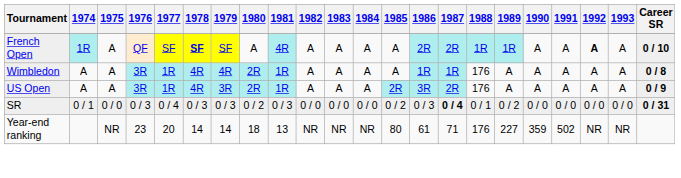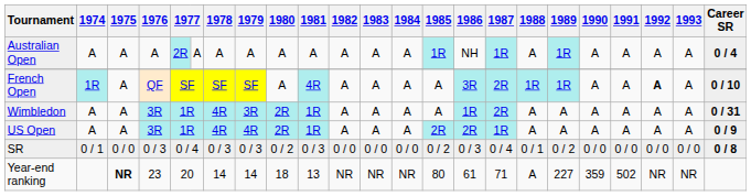+ row: Australian Open | A | A | A | 2R | A | A | A | A | A | A | A | A | 1R | NH | 1R | A | 1R | A | A | A | A | 0 / 4
French Open | 1978: bold -> normal
French Open | 1986: 2R -> 3R
Wimbledon | 1979: 4R -> 3R
Wimbledon | 1987: 1R -> 2R
Wimbledon | 1988: 176 -> A
Wimbledon | Career SR: 0 / 8 -> 0 / 31
US Open | 1979: 3R -> 4R
US Open | 1986: 3R -> 2R
US Open | 1987: 2R -> 1R
US Open | 1988: 176 -> A
SR | 1987: bold -> normal
SR | Career SR: 0 / 31 -> 0 / 8
Year-end ranking | 1975: normal -> bold
Year-end ranking | 1988: 176 -> A
